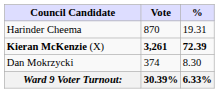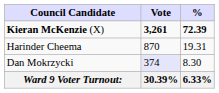rows swapped: Kieran McKenzie (X) <-> Harinder Cheema
Dan Mokrzycki | Vote: no background -> lavender background
